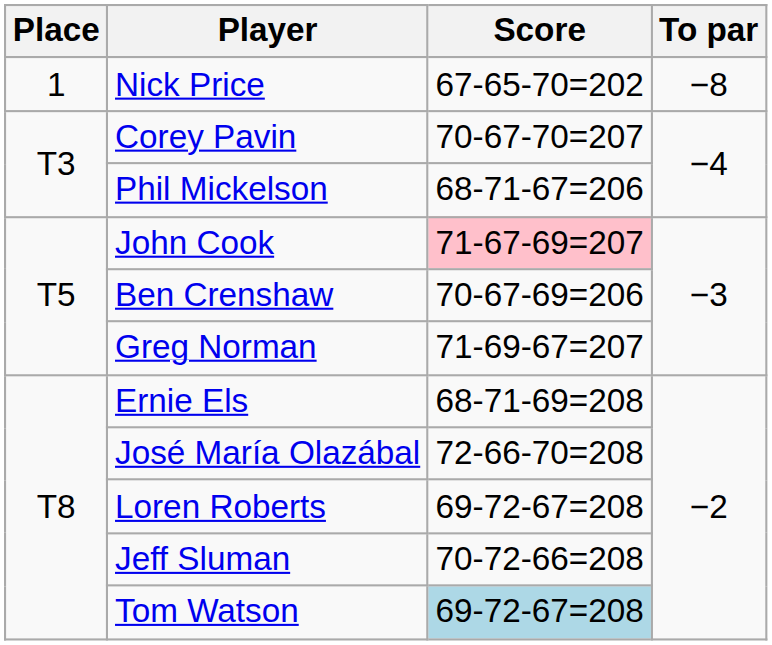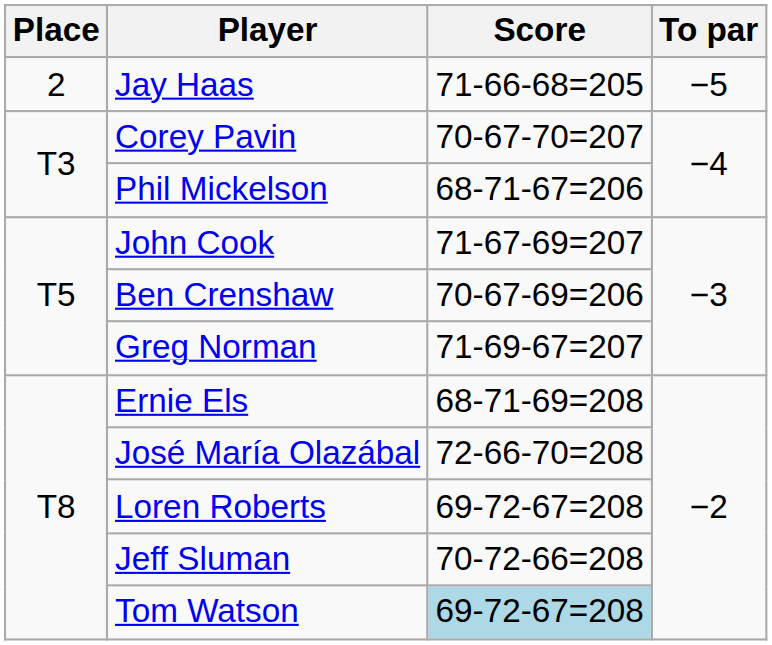- row: 1 | Nick Price | 67-65-70=202 | −8
+ row: 2 | Jay Haas | 71-66-68=205 | −5
John Cook | Score: pink background -> no background
